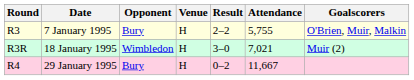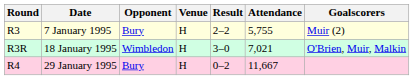7 January 1995 | Goalscorers: O'Brien, Muir, Malkin -> Muir (2)
18 January 1995 | Goalscorers: Muir (2) -> O'Brien, Muir, Malkin
